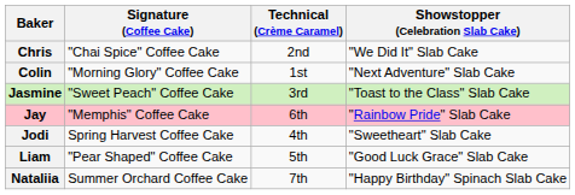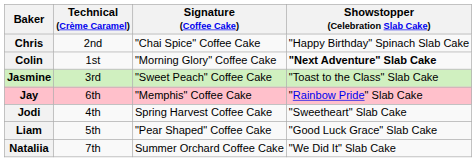columns swapped: Signature (Coffee Cake) <-> Technical (Crème Caramel)
Chris | Showstopper (Celebration Slab Cake): "We Did It" Slab Cake -> "Happy Birthday" Spinach Slab Cake
Colin | Showstopper (Celebration Slab Cake): normal -> bold
Nataliia | Showstopper (Celebration Slab Cake): "Happy Birthday" Spinach Slab Cake -> "We Did It" Slab Cake
